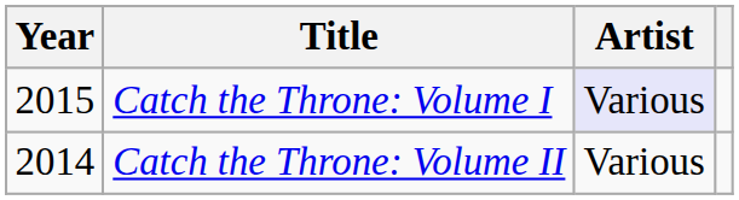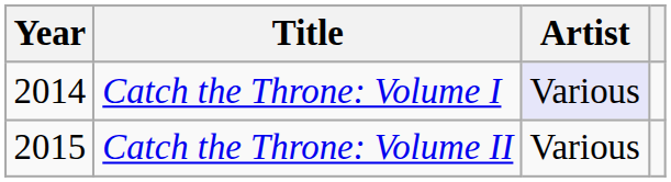Catch the Throne: Volume I | Year: 2015 -> 2014
Catch the Throne: Volume II | Year: 2014 -> 2015
